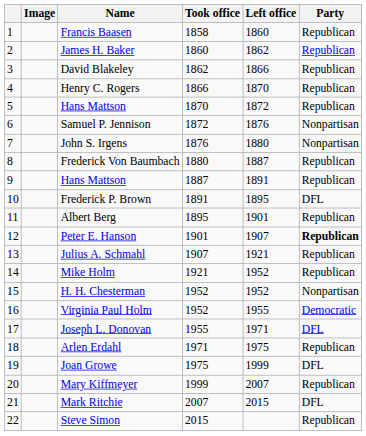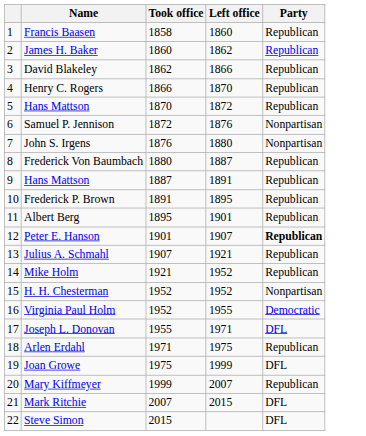- column: Image
Frederick P. Brown | Party: DFL -> Republican
Steve Simon | Party: Republican -> DFL
